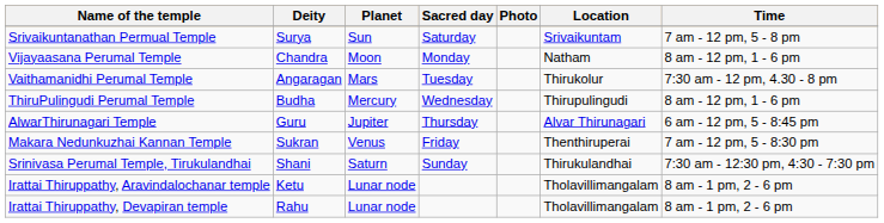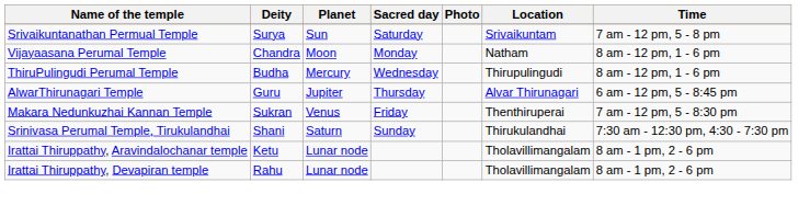- row: Vaithamanidhi Perumal Temple | Angaragan | Mars | Tuesday | Thirukolur | 7:30 am - 12 pm, 4.30 - 8 pm
